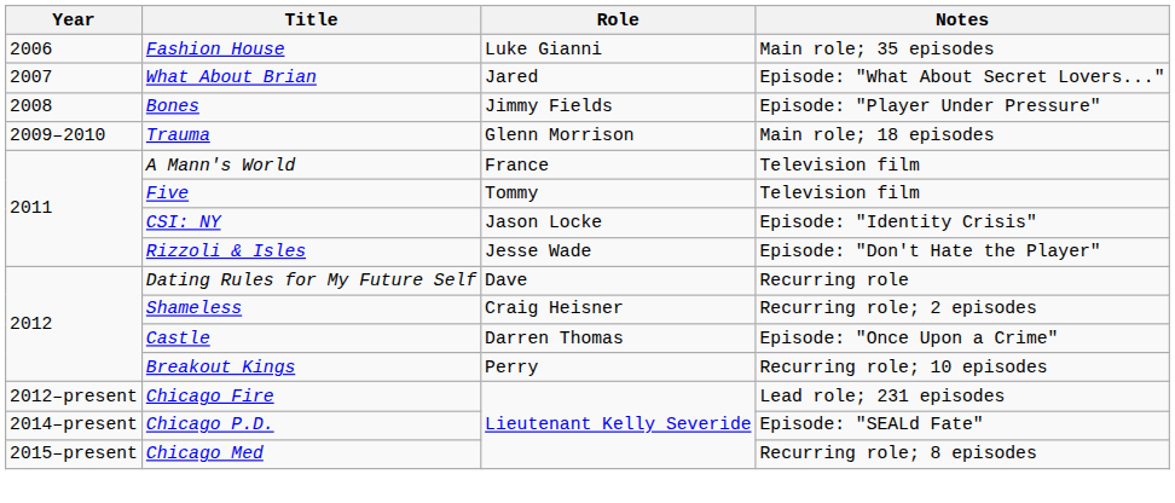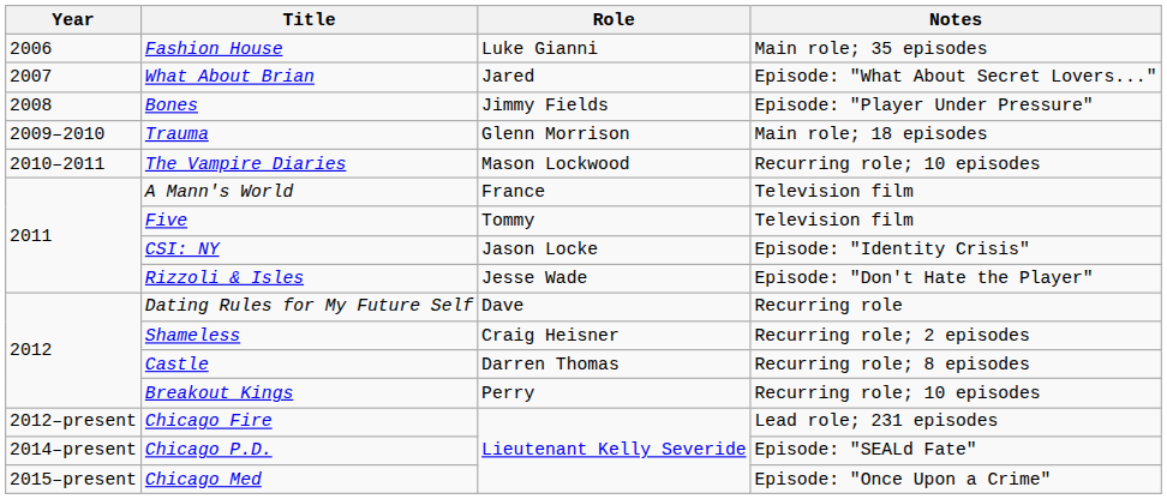+ row: 2010–2011 | The Vampire Diaries | Mason Lockwood | Recurring role; 10 episodes
Castle | Notes: Episode: "Once Upon a Crime" -> Recurring role; 8 episodes
Chicago Med | Notes: Recurring role; 8 episodes -> Episode: "Once Upon a Crime"
